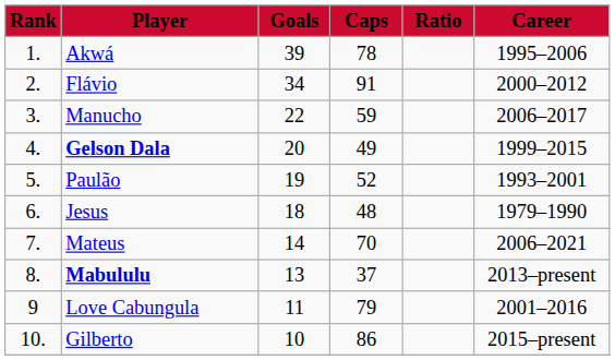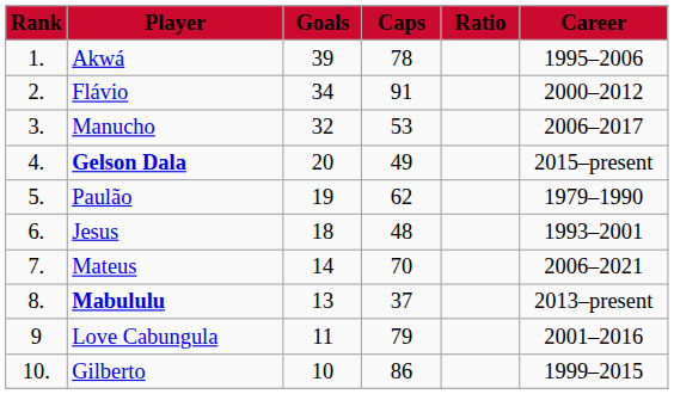Manucho | Goals: 22 -> 32
Manucho | Caps: 59 -> 53
Gelson Dala | Career: 1999–2015 -> 2015–present
Paulão | Caps: 52 -> 62
Paulão | Career: 1993–2001 -> 1979–1990
Jesus | Career: 1979–1990 -> 1993–2001
Gilberto | Career: 2015–present -> 1999–2015
